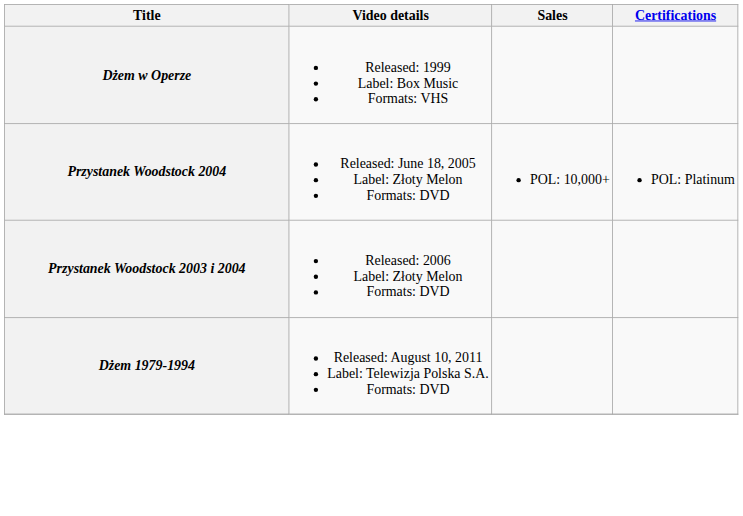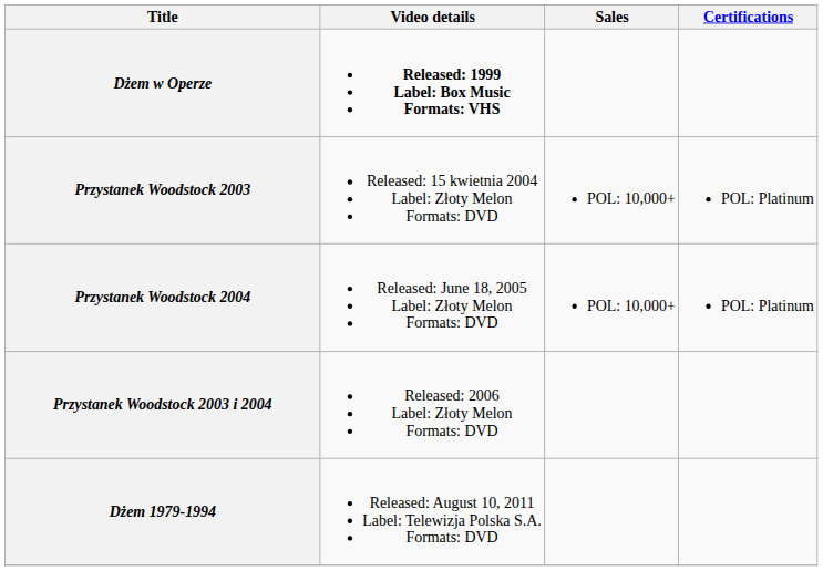Dżem w Operze | Video details: normal -> bold
+ row: Przystanek Woodstock 2003 | Released: 15 kwietnia 2004 Label: Złoty Melon Formats: DVD | POL: 10,000+ | POL: Platinum
